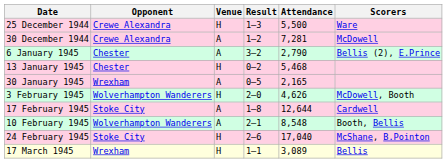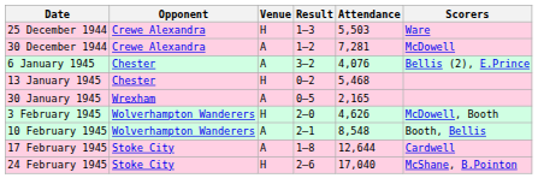25 December 1944 | Attendance: 5,500 -> 5,503
6 January 1945 | Attendance: 2,790 -> 4,076
rows swapped: 10 February 1945 <-> 17 February 1945
- row: 17 March 1945 | Wrexham | H | 1–1 | 3,089 | Bellis
